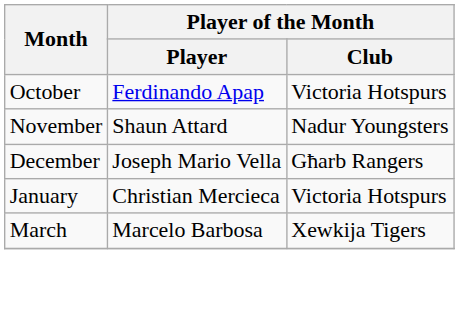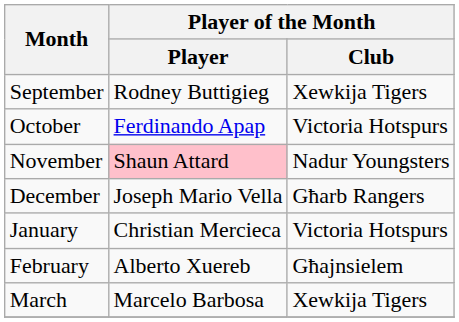+ row: September | Rodney Buttigieg | Xewkija Tigers
November | Player of the Month / Player: no background -> pink background
+ row: February | Alberto Xuereb | Għajnsielem
